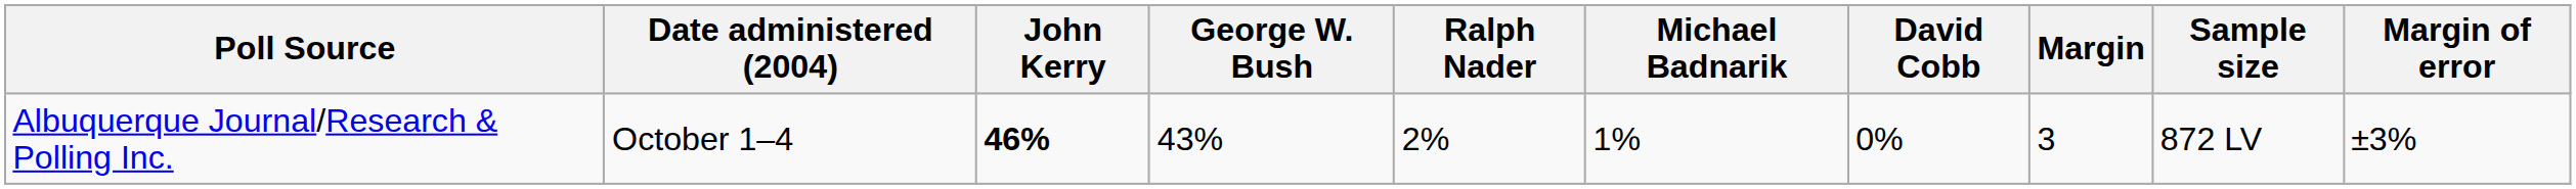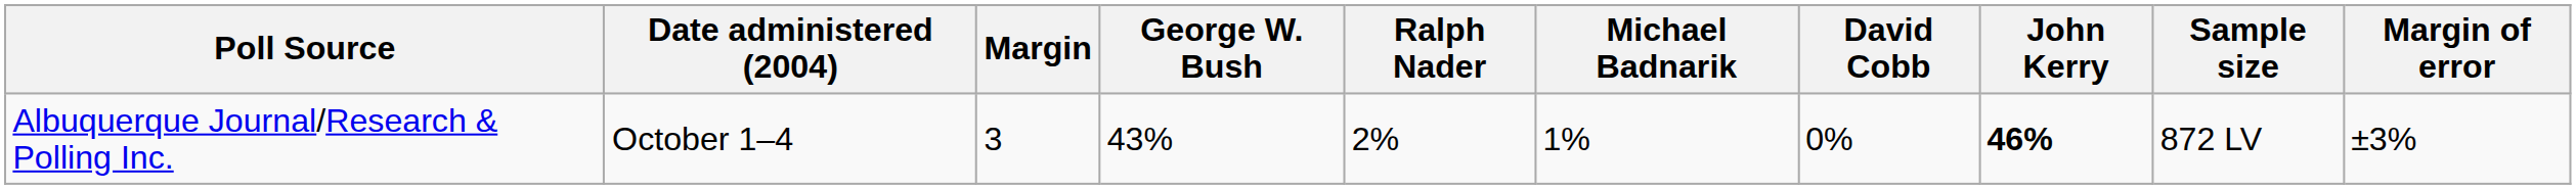columns swapped: John Kerry <-> Margin
